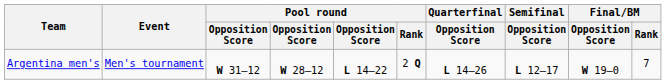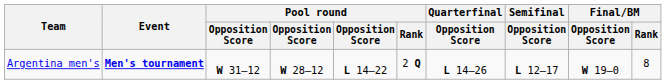Argentina men's | Event: normal -> bold
Argentina men's | Final/BM / Rank: 7 -> 8
